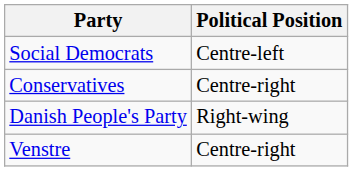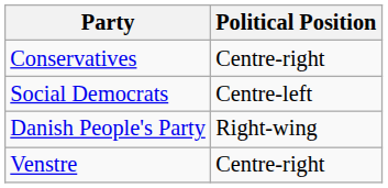rows swapped: Social Democrats <-> Conservatives
